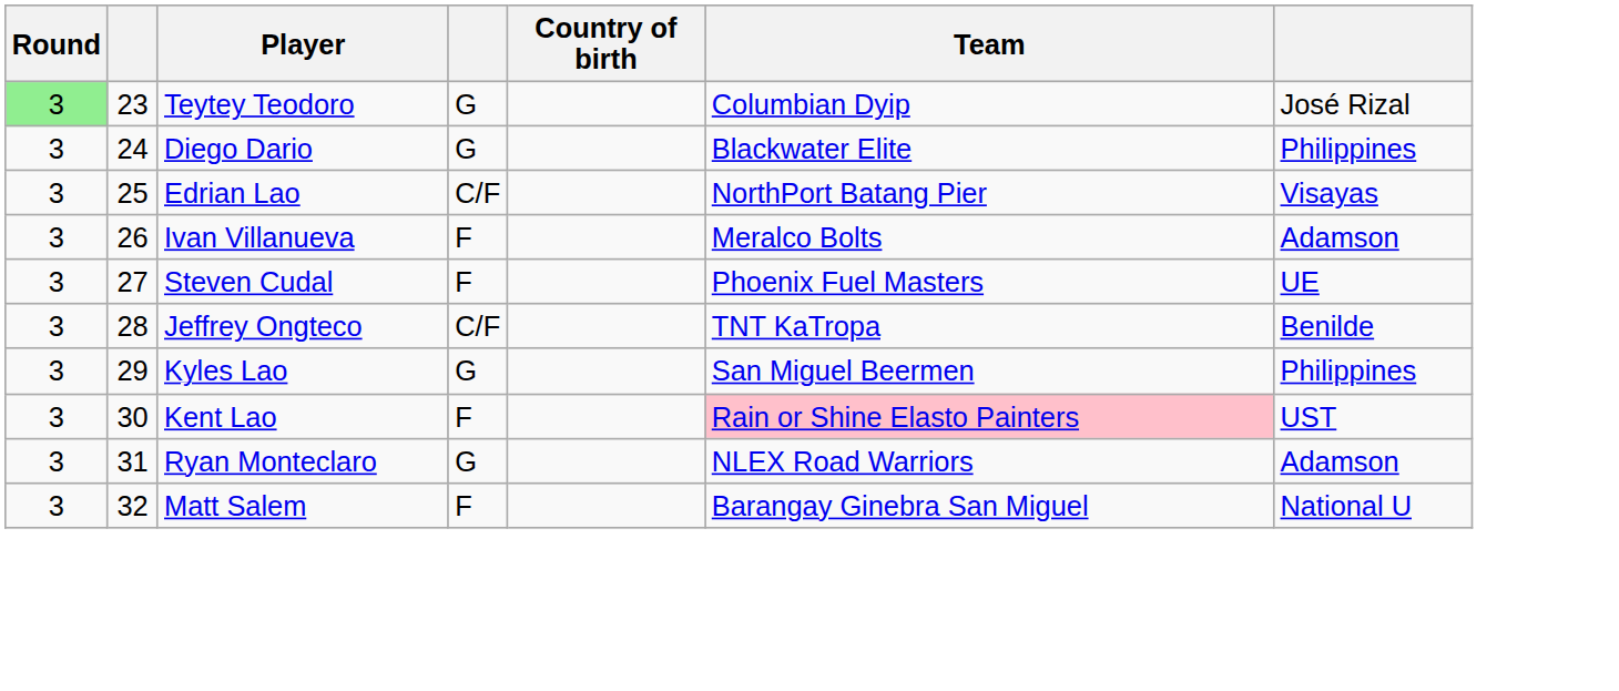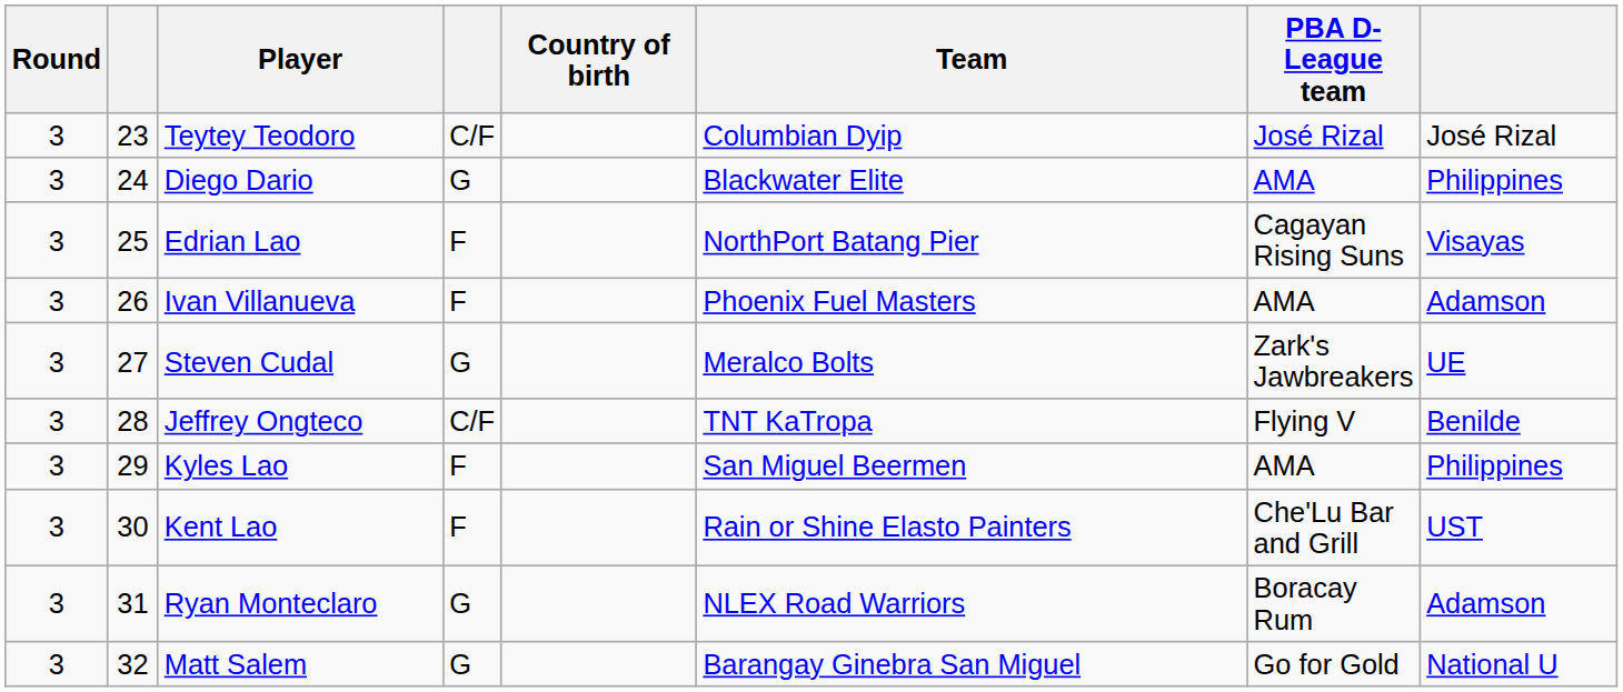+ column: PBA D-League team | José Rizal | AMA | Cagayan Rising Suns | AMA | Zark's Jawbreakers | Flying V | AMA | Che'Lu Bar and Grill | Boracay Rum | Go for Gold
Teytey Teodoro | Round: lightgreen background -> no background
Teytey Teodoro | column 4: G -> C/F
Edrian Lao | column 4: C/F -> F
Ivan Villanueva | Team: Meralco Bolts -> Phoenix Fuel Masters
Steven Cudal | column 4: F -> G
Steven Cudal | Team: Phoenix Fuel Masters -> Meralco Bolts
Kyles Lao | column 4: G -> F
Kent Lao | Team: pink background -> no background
Matt Salem | column 4: F -> G
